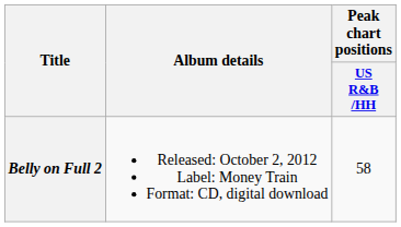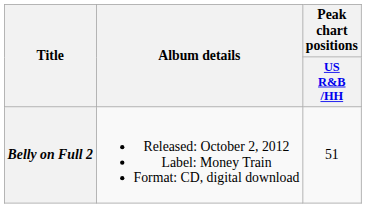Belly on Full 2 | Peak chart positions / US R&B /HH: 58 -> 51
